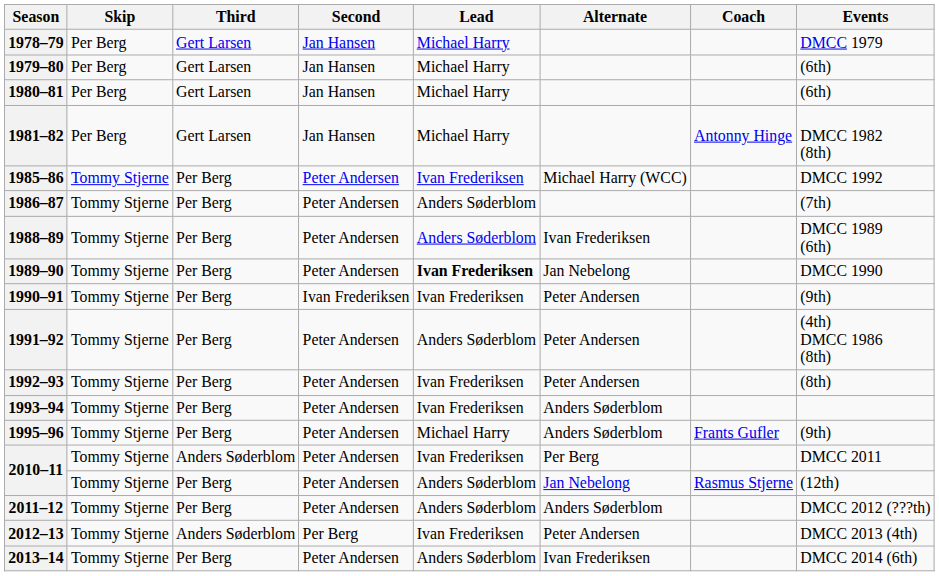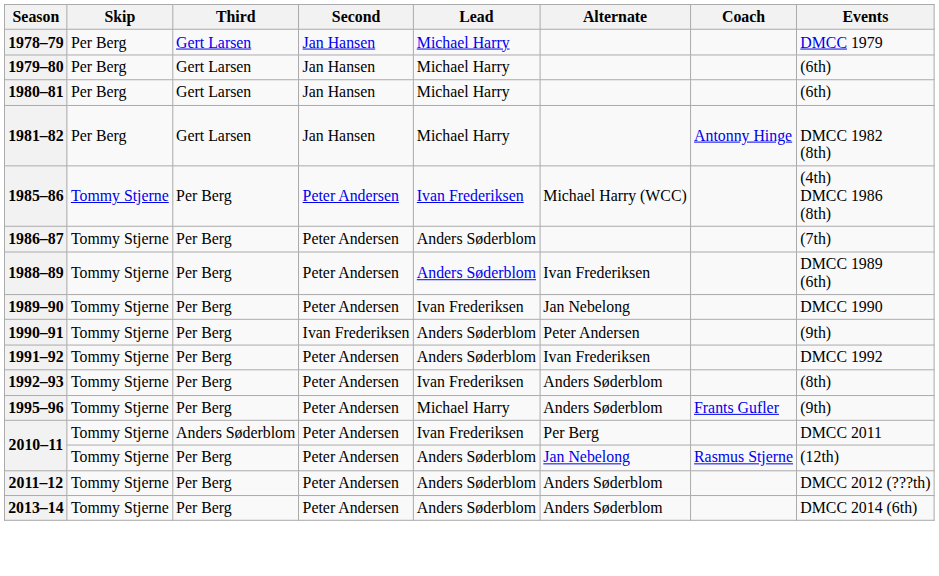1985–86 | Events: DMCC 1992 -> (4th) DMCC 1986 (8th)
1989–90 | Lead: bold -> normal
1990–91 | Lead: Ivan Frederiksen -> Anders Søderblom
1991–92 | Alternate: Peter Andersen -> Ivan Frederiksen
1991–92 | Events: (4th) DMCC 1986 (8th) -> DMCC 1992
1992–93 | Alternate: Peter Andersen -> Anders Søderblom
- row: 1993–94 | Tommy Stjerne | Per Berg | Peter Andersen | Ivan Frederiksen | Anders Søderblom
- row: 2012–13 | Tommy Stjerne | Anders Søderblom | Per Berg | Ivan Frederiksen | Peter Andersen | DMCC 2013 (4th)
2013–14 | Alternate: Ivan Frederiksen -> Anders Søderblom
